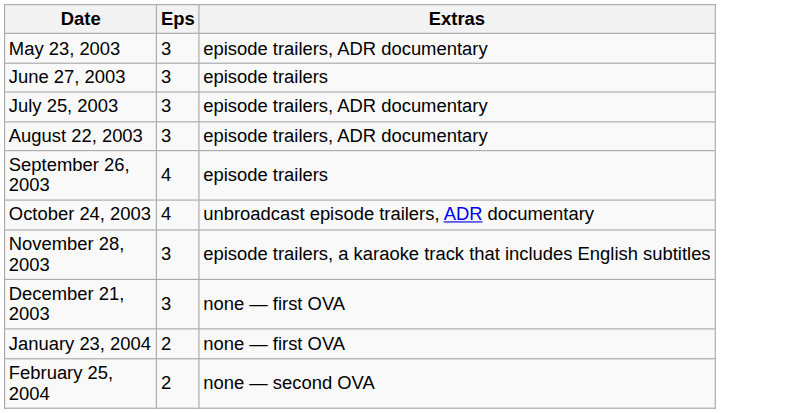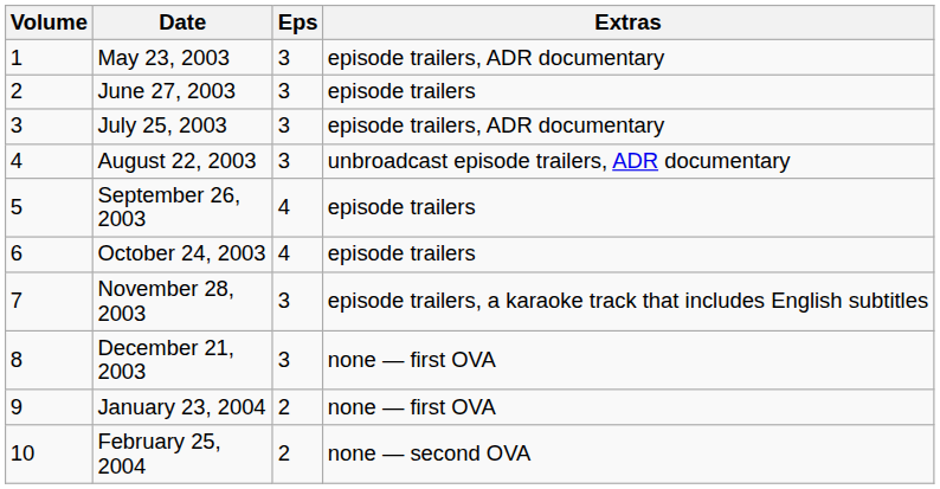+ column: Volume | 1 | 2 | 3 | 4 | 5 | 6 | 7 | 8 | 9 | 10
August 22, 2003 | Extras: episode trailers, ADR documentary -> unbroadcast episode trailers, ADR documentary
October 24, 2003 | Extras: unbroadcast episode trailers, ADR documentary -> episode trailers
